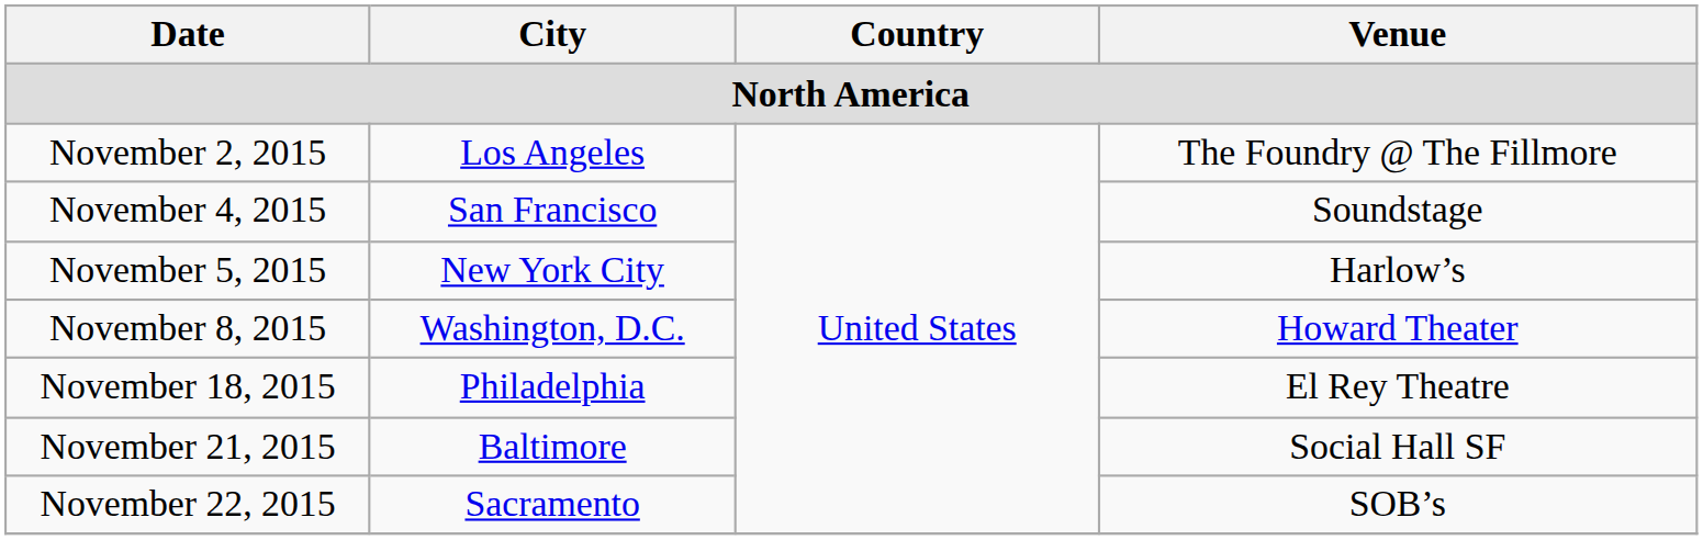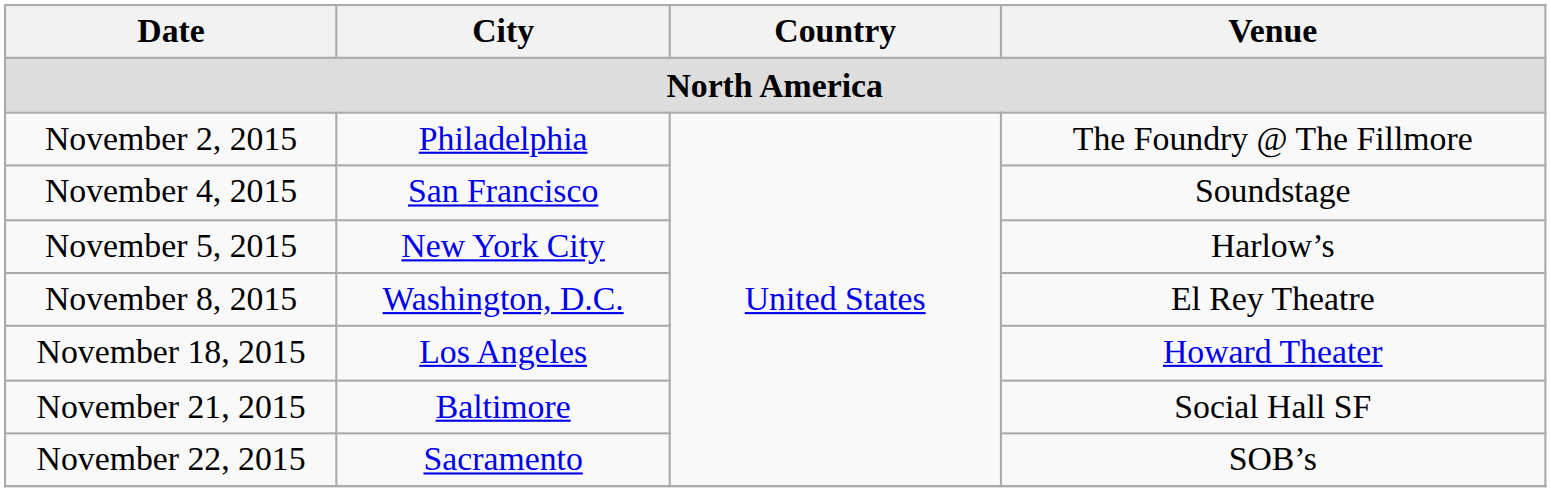November 2, 2015 | City: Los Angeles -> Philadelphia
November 8, 2015 | Venue: Howard Theater -> El Rey Theatre
November 18, 2015 | City: Philadelphia -> Los Angeles
November 18, 2015 | Venue: El Rey Theatre -> Howard Theater
